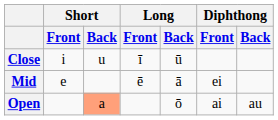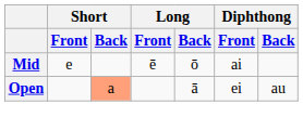- row: Close | i | u | ī | ū
Mid | Long / Back: ā -> ō
Mid | Diphthong / Front: ei -> ai
Open | Long / Back: ō -> ā
Open | Diphthong / Front: ai -> ei
